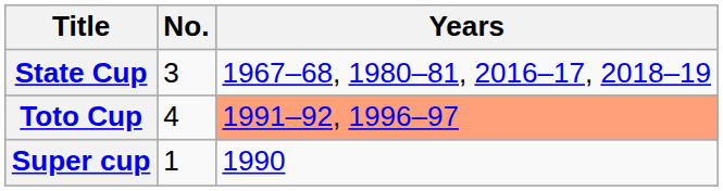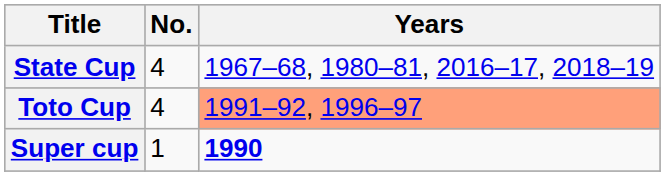State Cup | No.: 3 -> 4
Super cup | Years: normal -> bold
